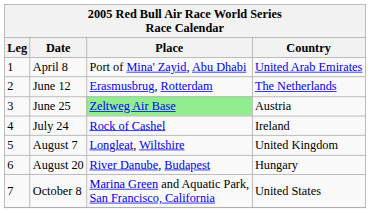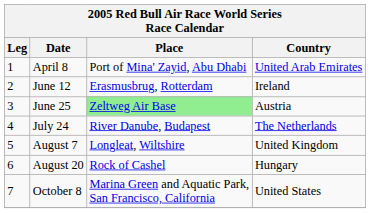June 12 | Country: The Netherlands -> Ireland
July 24 | Place: Rock of Cashel -> River Danube, Budapest
July 24 | Country: Ireland -> The Netherlands
August 20 | Place: River Danube, Budapest -> Rock of Cashel
